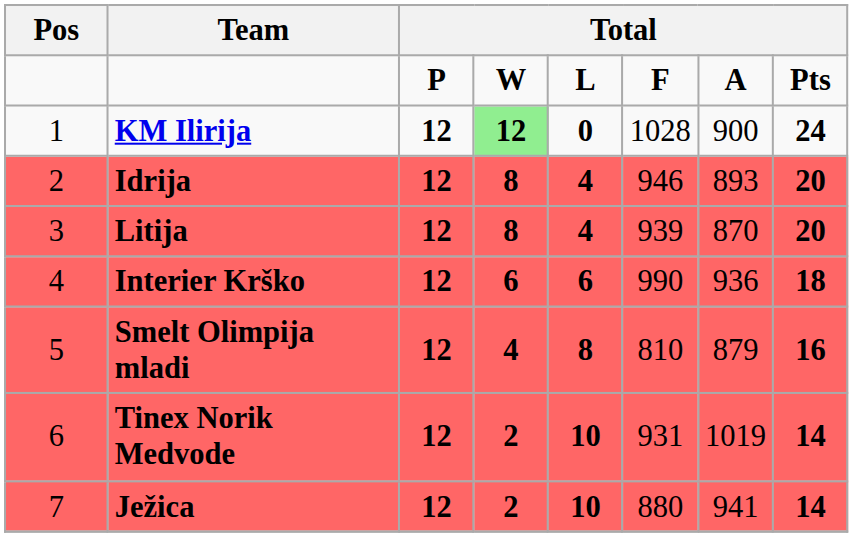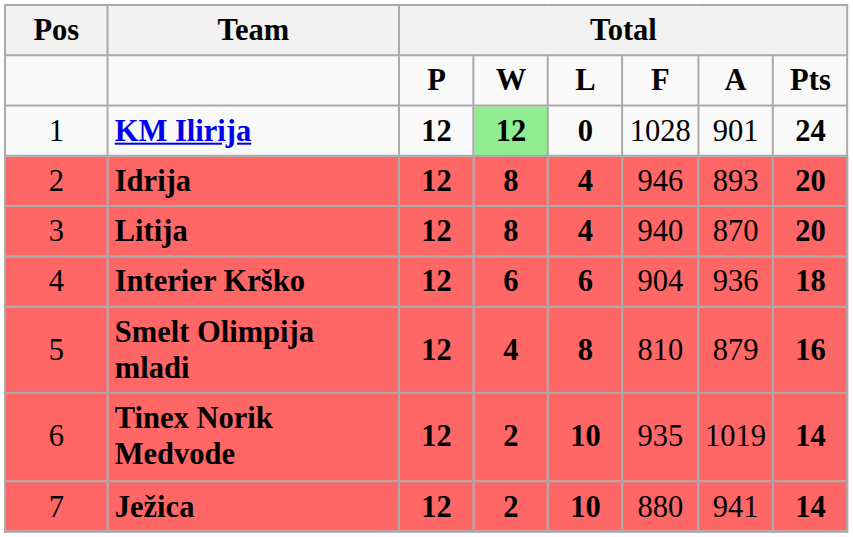KM Ilirija | column 7: 900 -> 901
Litija | column 6: 939 -> 940
Interier Krško | column 6: 990 -> 904
Tinex Norik Medvode | column 6: 931 -> 935
